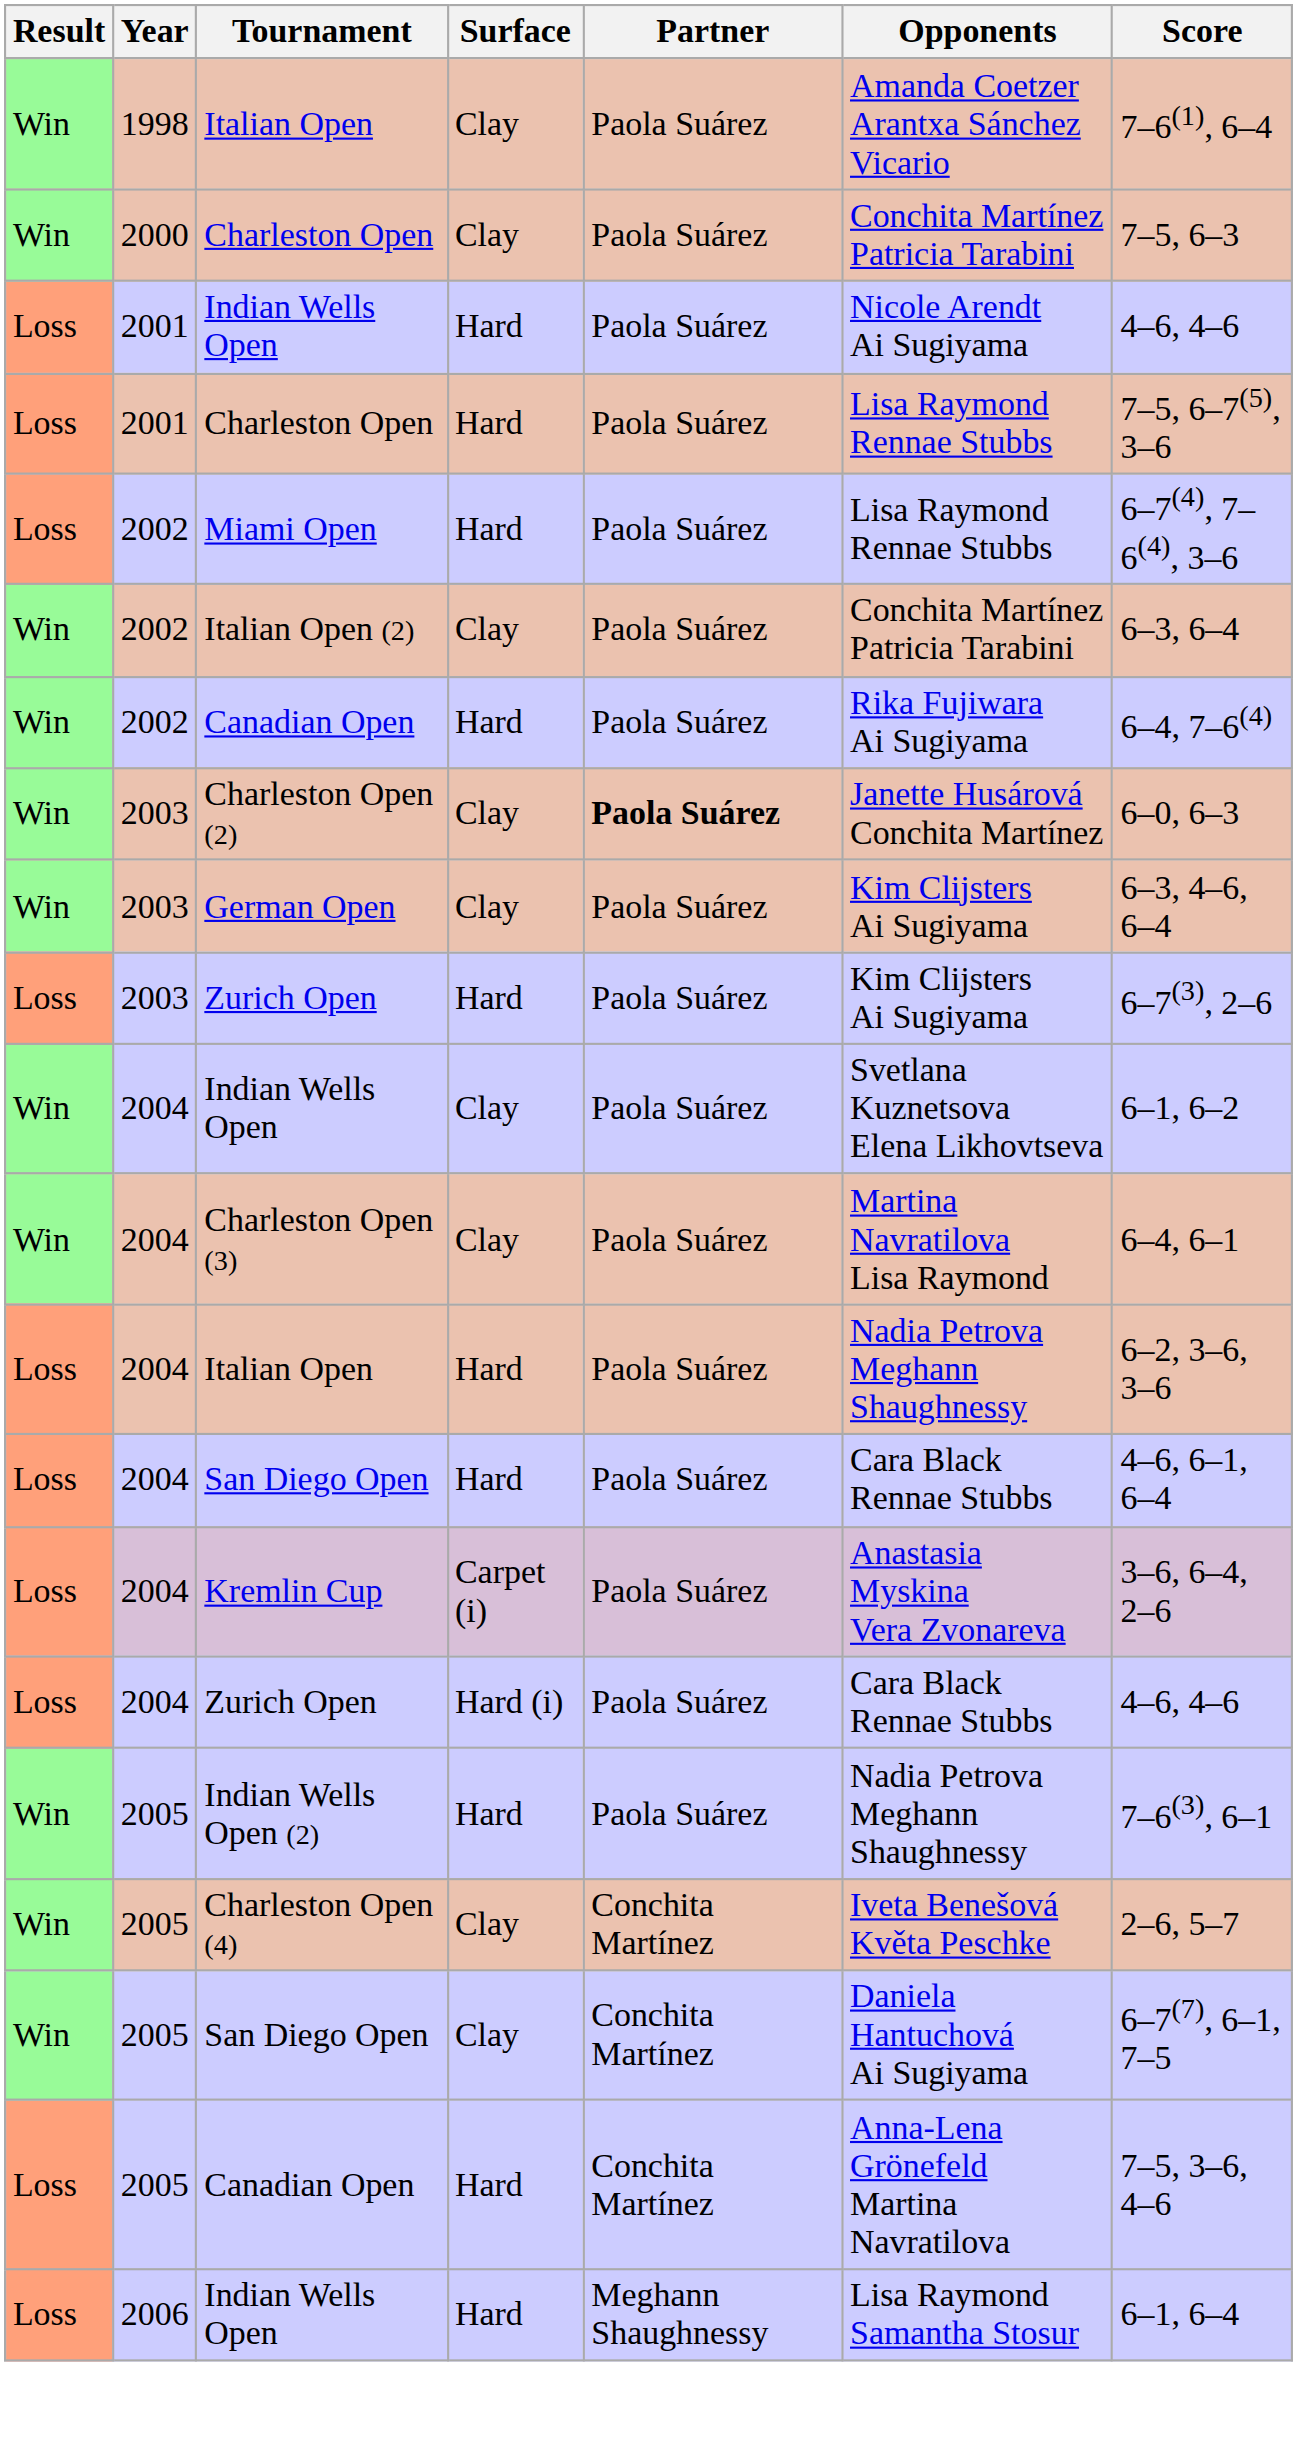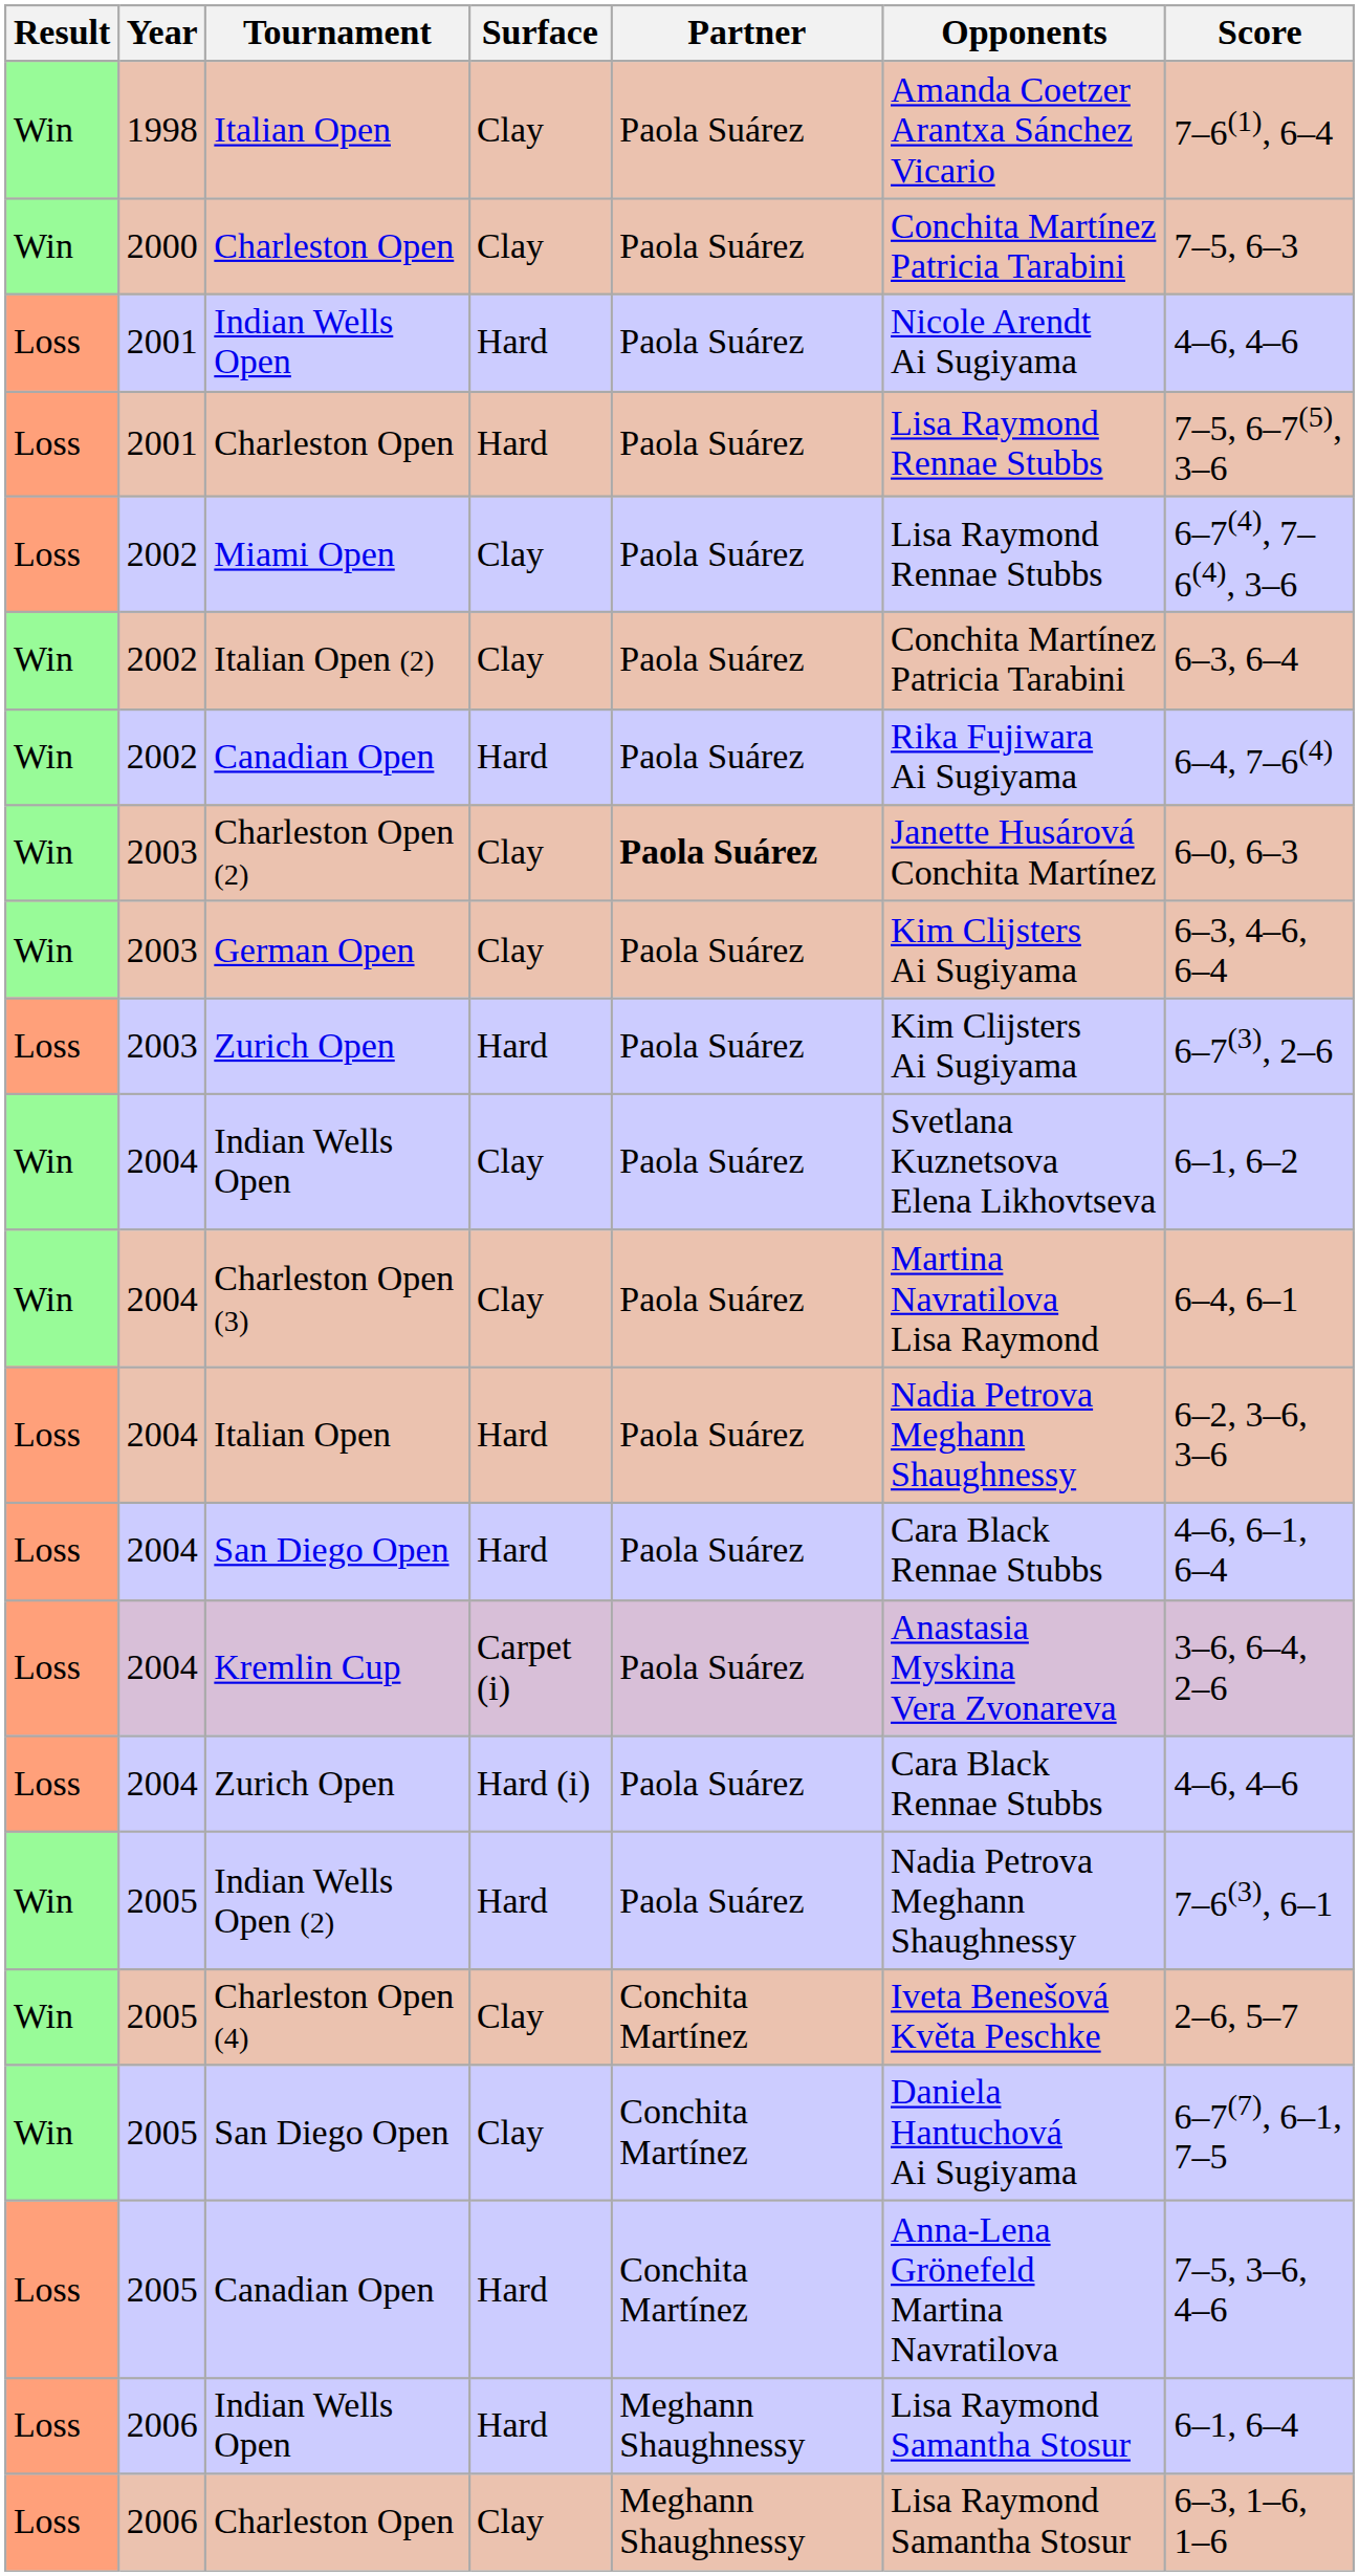Miami Open | Surface: Hard -> Clay
+ row: Loss | 2006 | Charleston Open | Clay | Meghann Shaughnessy | Lisa Raymond Samantha Stosur | 6–3, 1–6, 1–6
